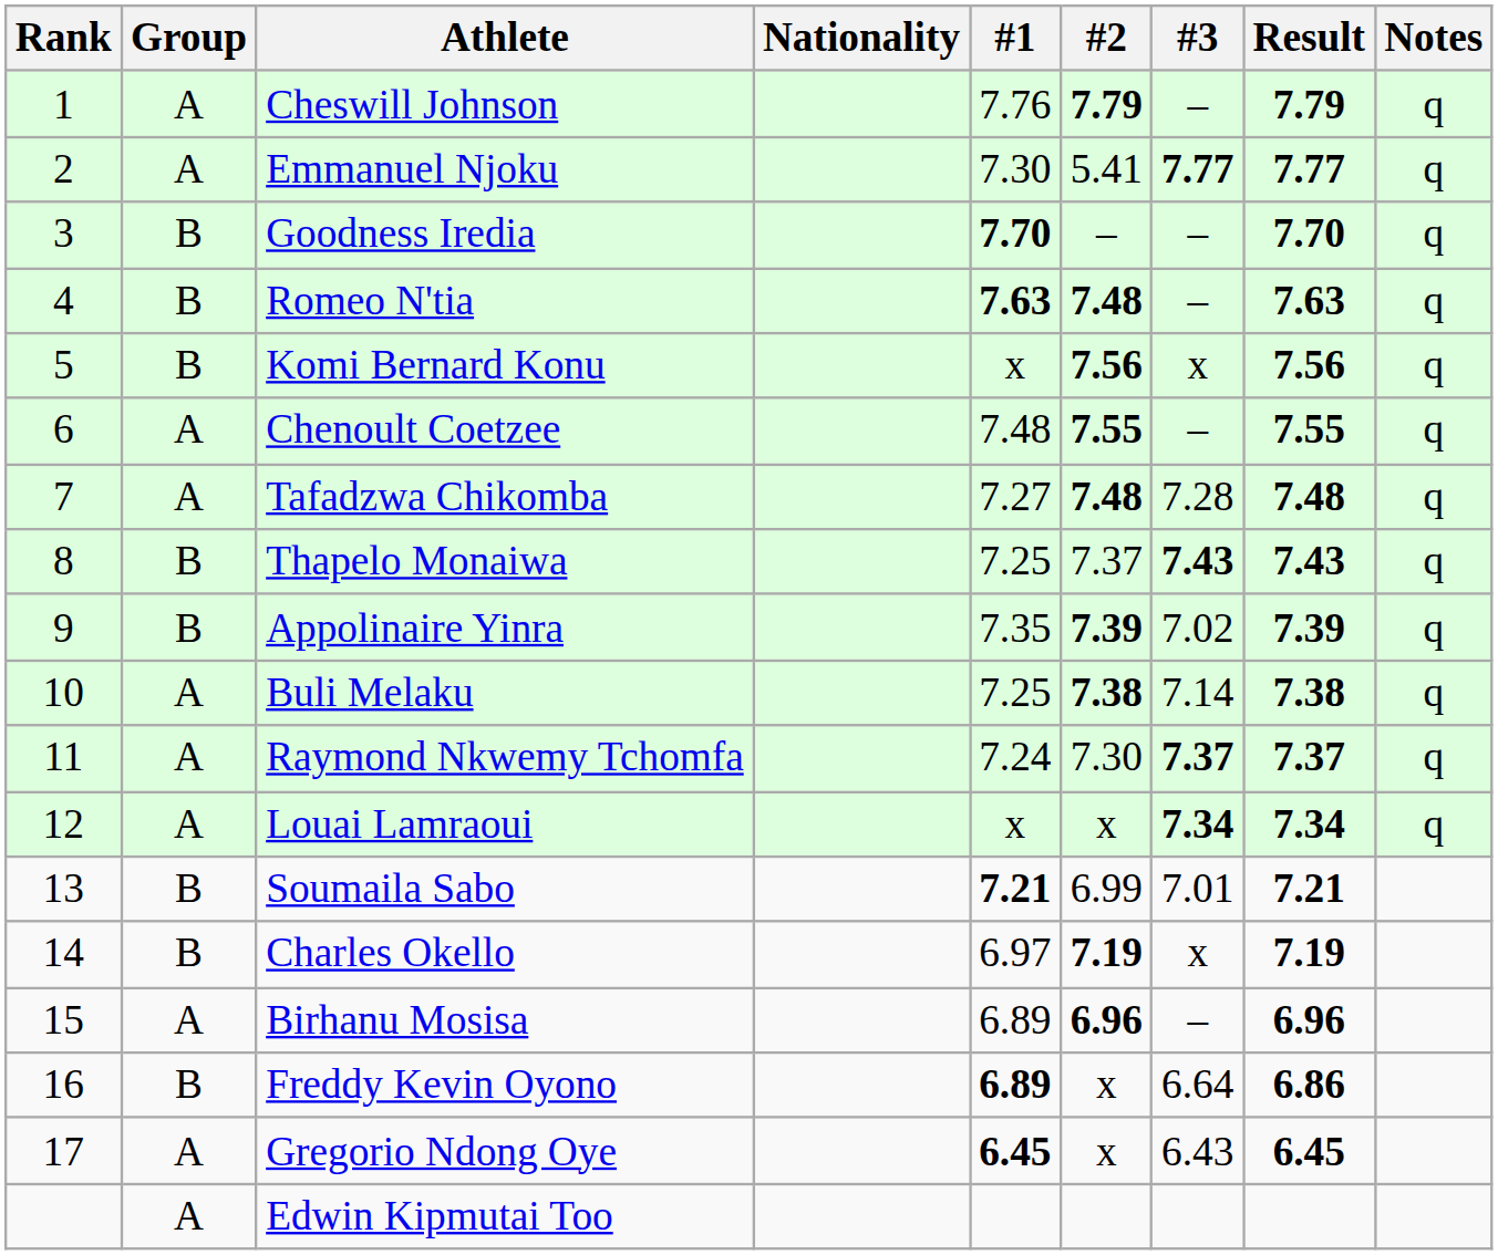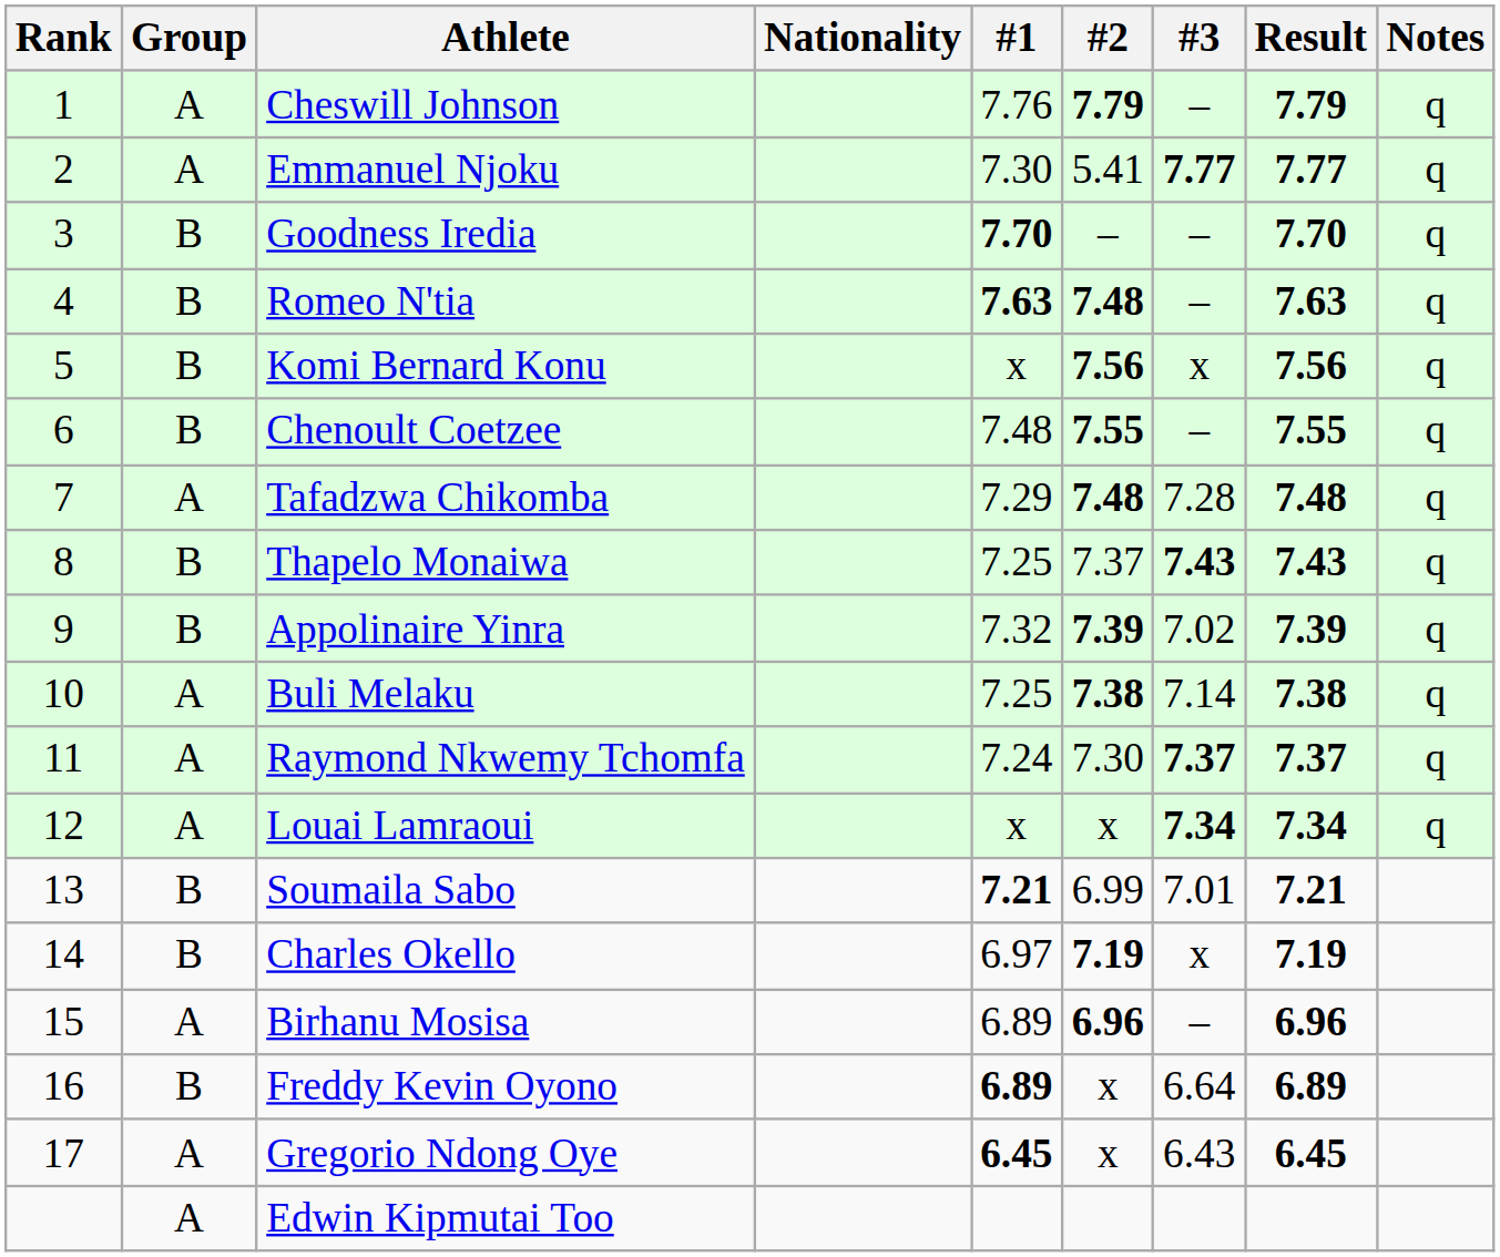Chenoult Coetzee | Group: A -> B
Tafadzwa Chikomba | #1: 7.27 -> 7.29
Appolinaire Yinra | #1: 7.35 -> 7.32
Freddy Kevin Oyono | Result: 6.86 -> 6.89
